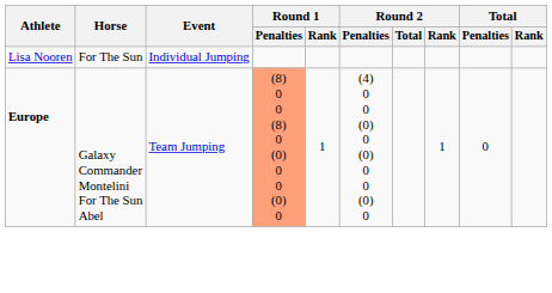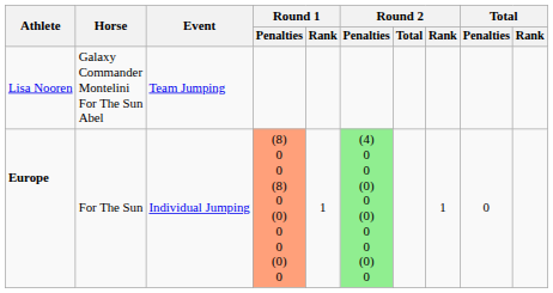Lisa Nooren | Horse: For The Sun -> Galaxy Commander Montelini For The Sun Abel
Lisa Nooren | Event: Individual Jumping -> Team Jumping
Europe | Horse: Galaxy Commander Montelini For The Sun Abel -> For The Sun
Europe | Event: Team Jumping -> Individual Jumping
Europe | Round 2 / Penalties: no background -> lightgreen background
